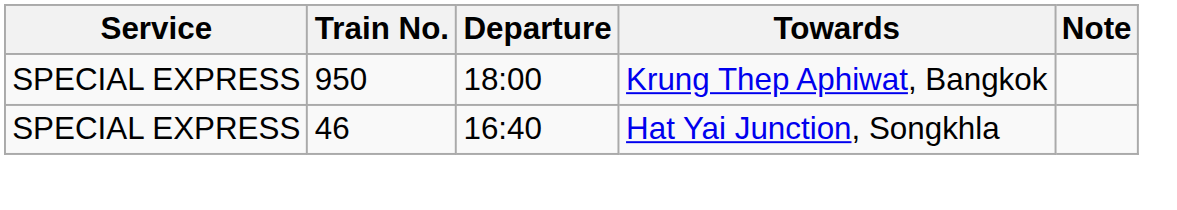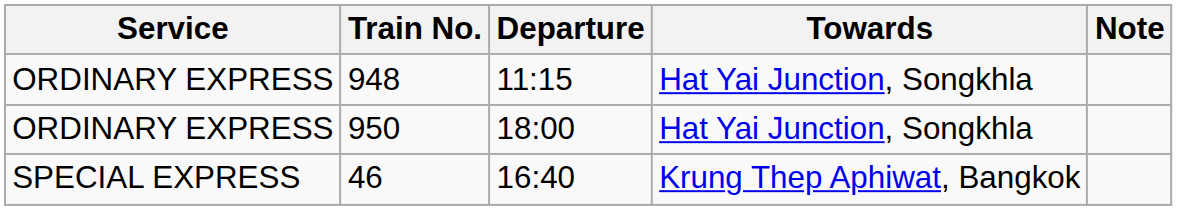+ row: ORDINARY EXPRESS | 948 | 11:15 | Hat Yai Junction, Songkhla
950 | Service: SPECIAL EXPRESS -> ORDINARY EXPRESS
950 | Towards: Krung Thep Aphiwat, Bangkok -> Hat Yai Junction, Songkhla
46 | Towards: Hat Yai Junction, Songkhla -> Krung Thep Aphiwat, Bangkok
